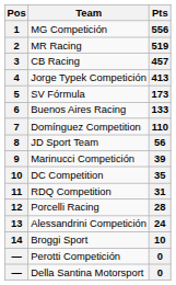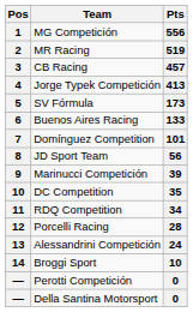Domínguez Competition | Pts: 110 -> 101
RDQ Competition | Pts: 31 -> 34
